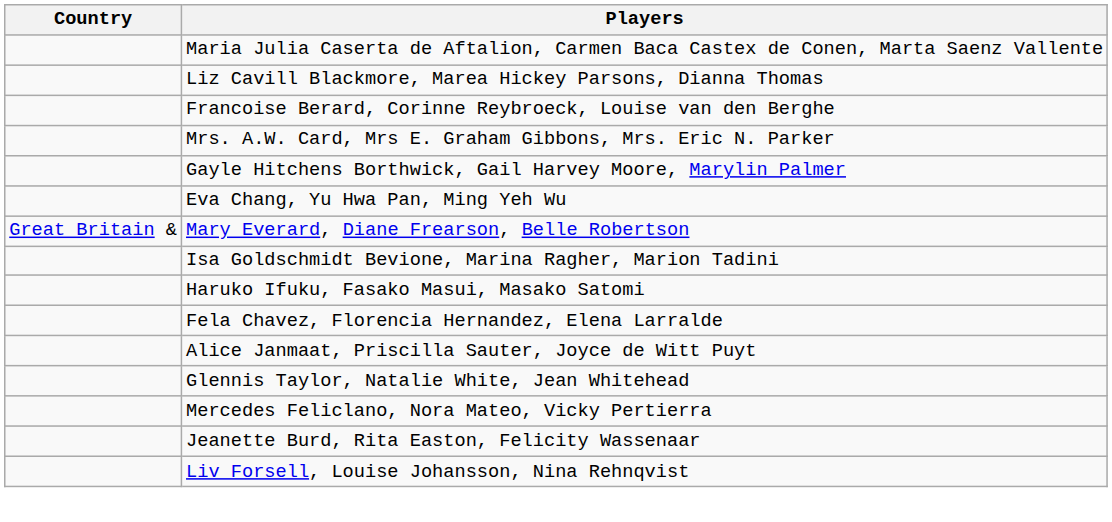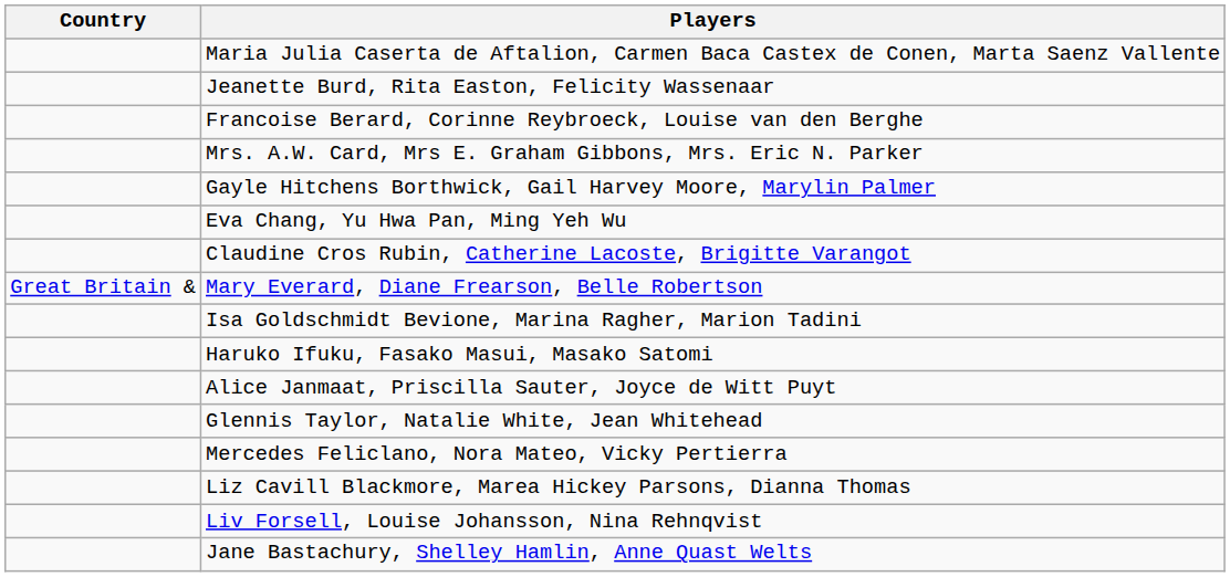rows swapped: Liz Cavill Blackmore, Marea Hickey Parsons, Dianna Thomas <-> Jeanette Burd, Rita Easton, Felicity Wassenaar
+ row: Claudine Cros Rubin, Catherine Lacoste, Brigitte Varangot
- row: Fela Chavez, Florencia Hernandez, Elena Larralde
+ row: Jane Bastachury, Shelley Hamlin, Anne Quast Welts
